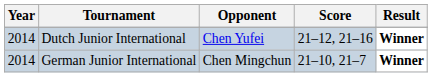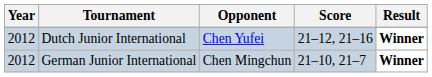Dutch Junior International | Year: 2014 -> 2012
German Junior International | Year: 2014 -> 2012
